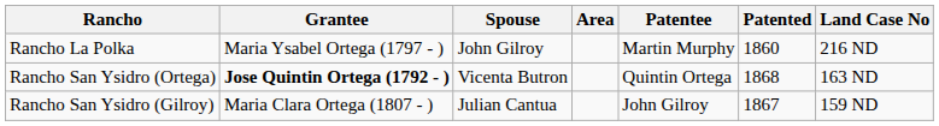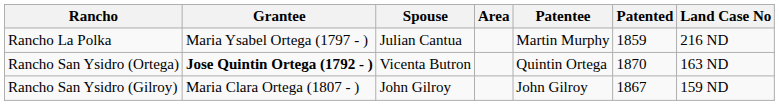Rancho La Polka | Spouse: John Gilroy -> Julian Cantua
Rancho La Polka | Patented: 1860 -> 1859
Rancho San Ysidro (Ortega) | Patented: 1868 -> 1870
Rancho San Ysidro (Gilroy) | Spouse: Julian Cantua -> John Gilroy
